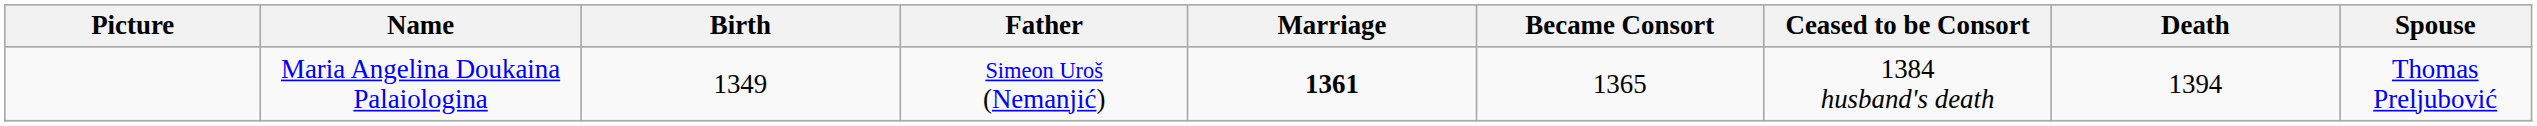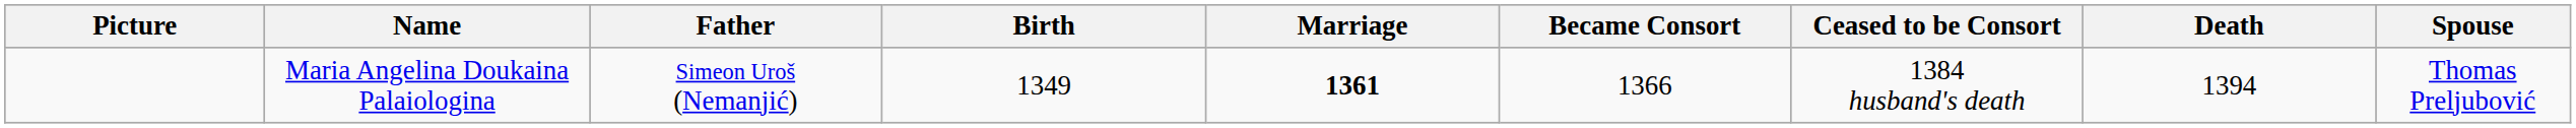columns swapped: Father <-> Birth
Maria Angelina Doukaina Palaiologina | Became Consort: 1365 -> 1366
